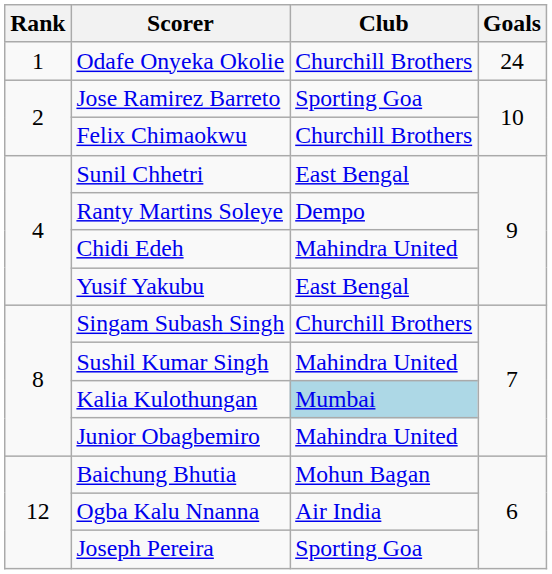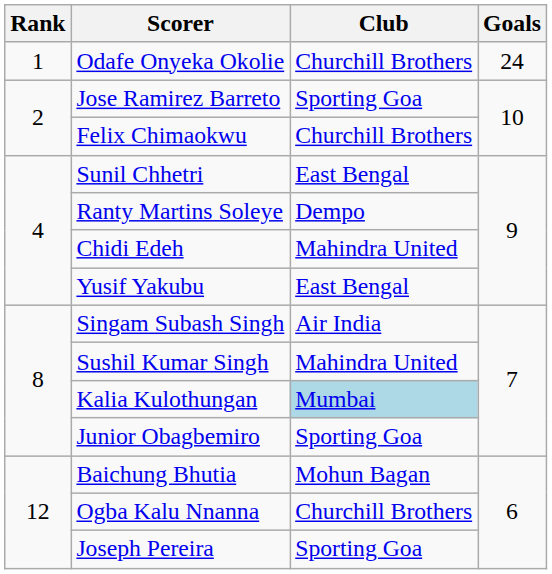Singam Subash Singh | Club: Churchill Brothers -> Air India
Junior Obagbemiro | Club: Mahindra United -> Sporting Goa
Ogba Kalu Nnanna | Club: Air India -> Churchill Brothers
